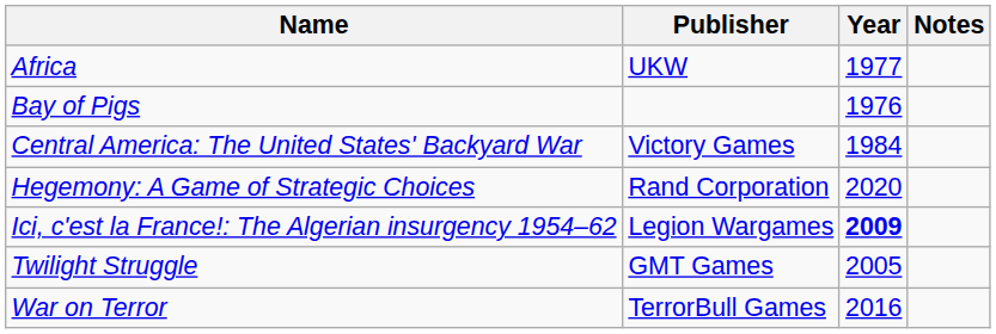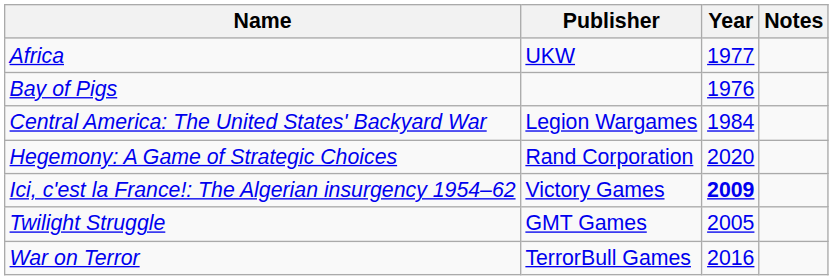Central America: The United States' Backyard War | Publisher: Victory Games -> Legion Wargames
Ici, c'est la France!: The Algerian insurgency 1954–62 | Publisher: Legion Wargames -> Victory Games
